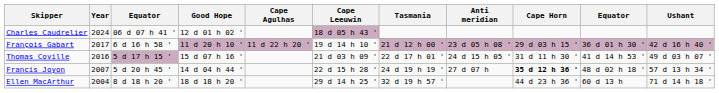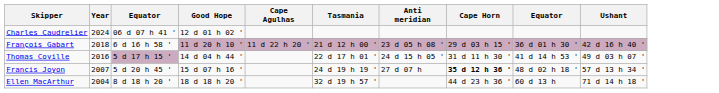- column: Cape Leeuwin | 18 d 05 h 43 ' | 19 d 14 h 10 ' | 21 d 03 h 09 ' | 22 d 15 h 28 ' | 29 d 14 h 25 '
François Gabart | Year: 2017 -> 2018
Thomas Coville | Good Hope: 15 d 07 h 16 ' -> 14 d 04 h 44 '
Francis Joyon | Good Hope: 14 d 04 h 44 ' -> 15 d 07 h 16 '
